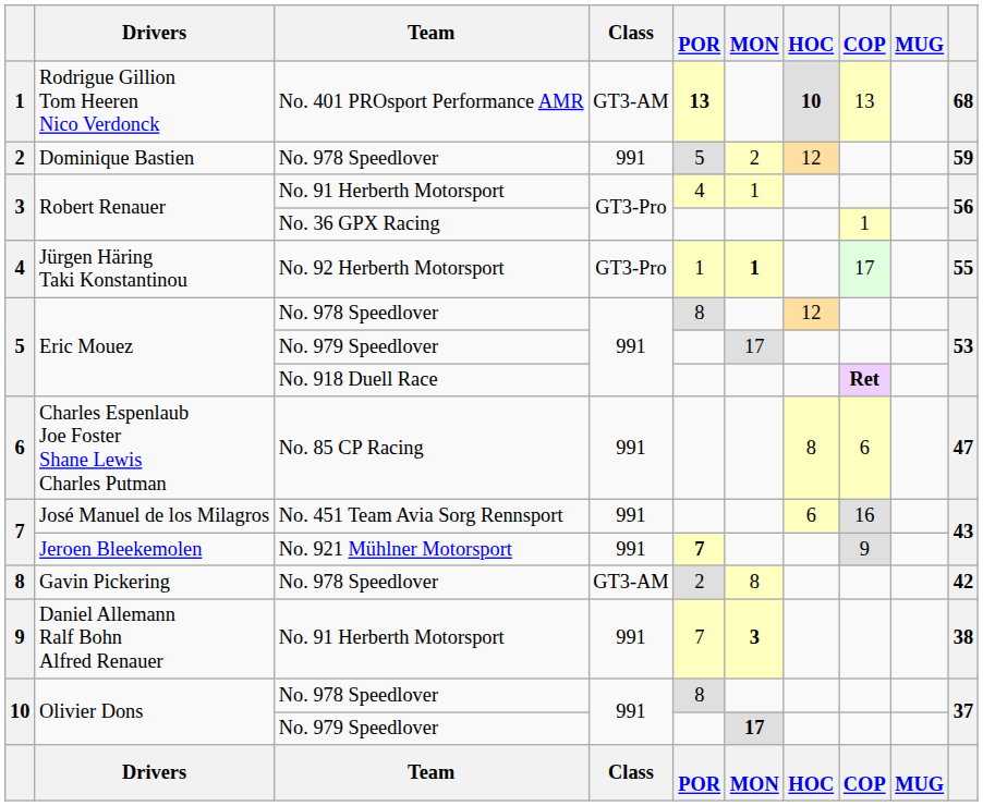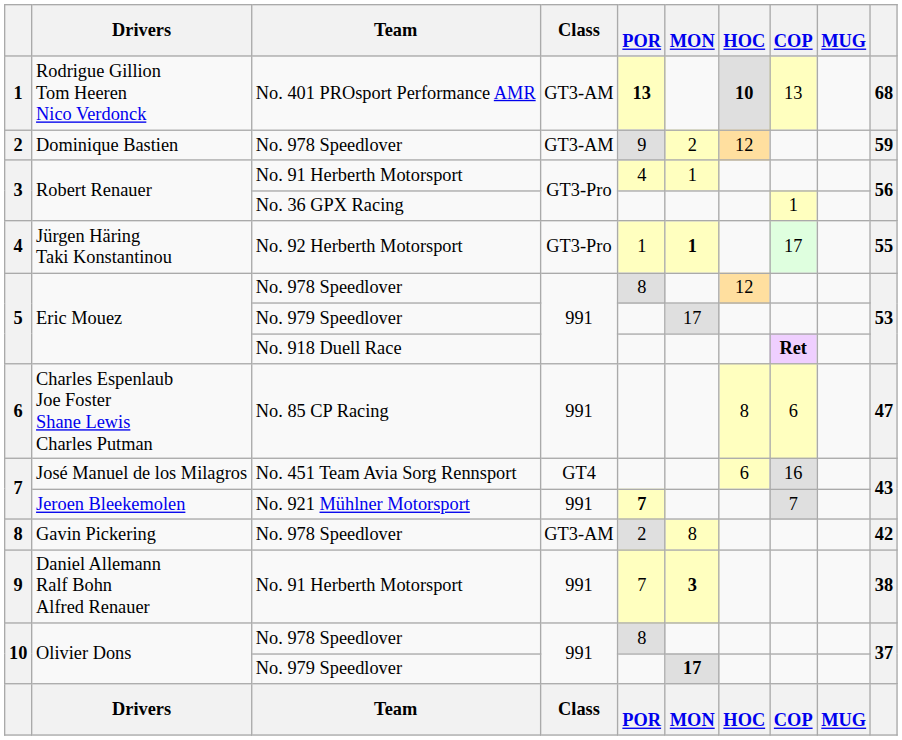Dominique Bastien | Class: 991 -> GT3-AM
Dominique Bastien | POR: 5 -> 9
José Manuel de los Milagros | Class: 991 -> GT4
Jeroen Bleekemolen | COP: 9 -> 7
